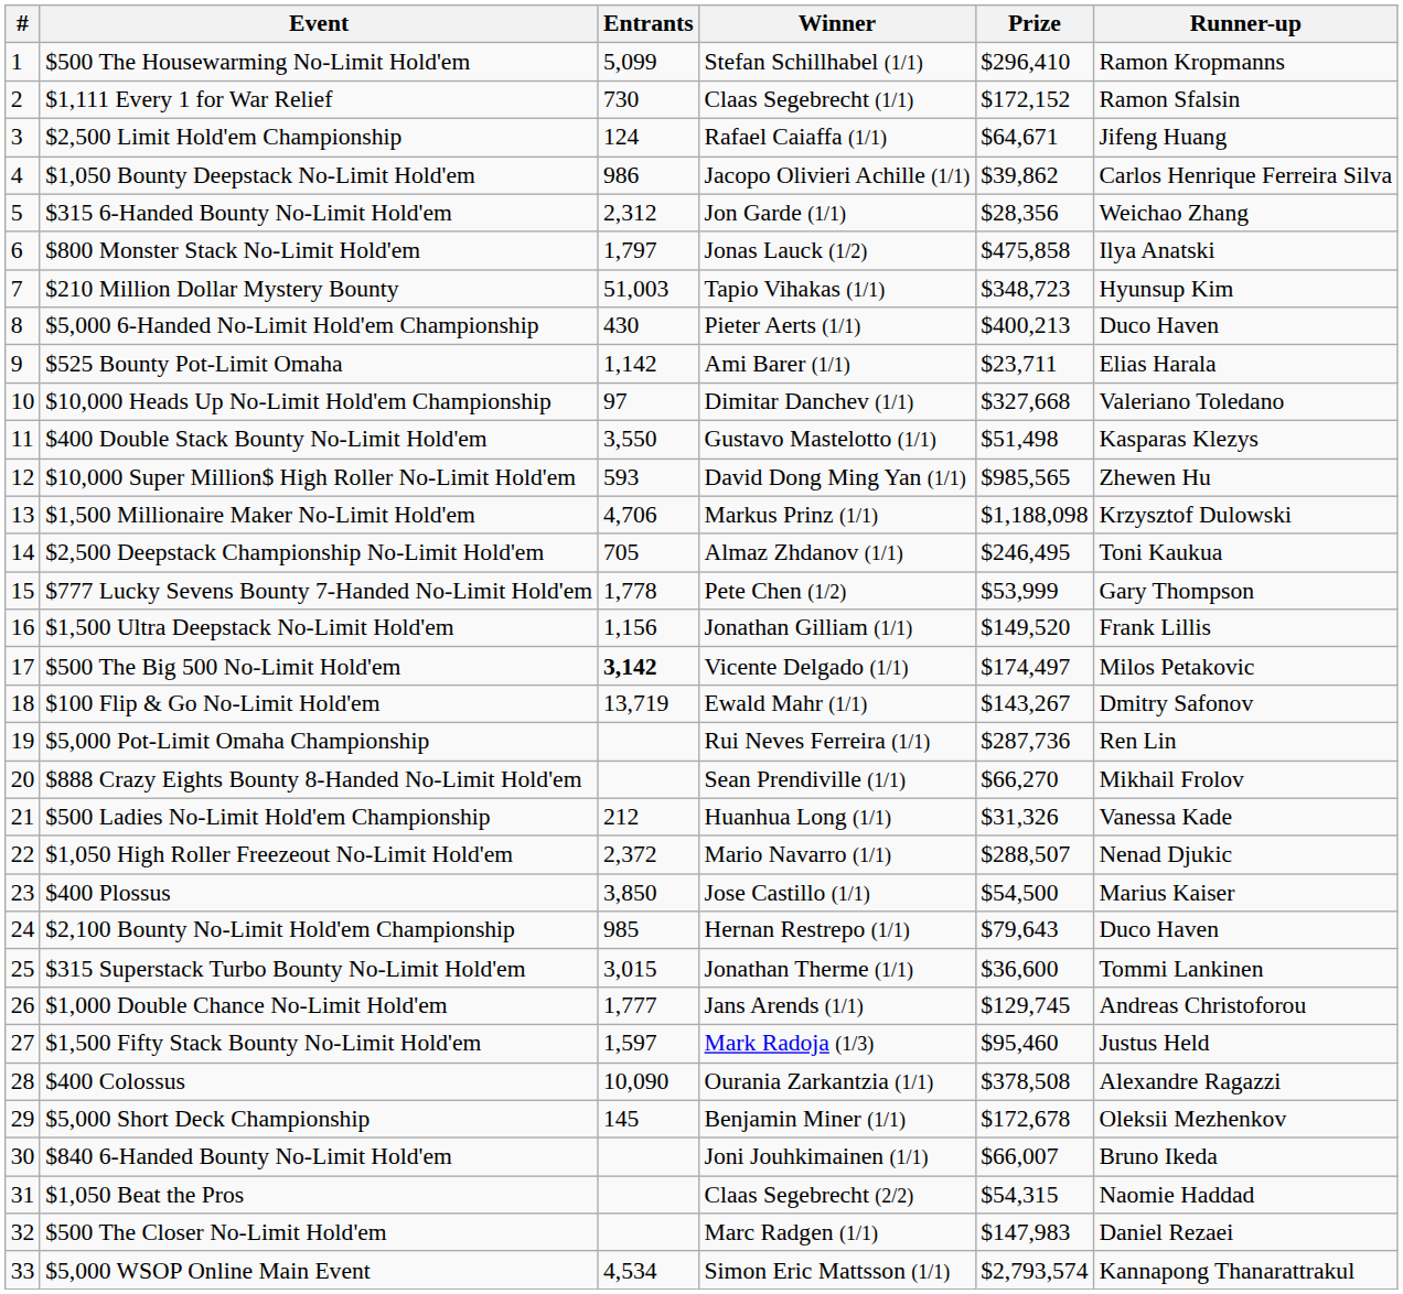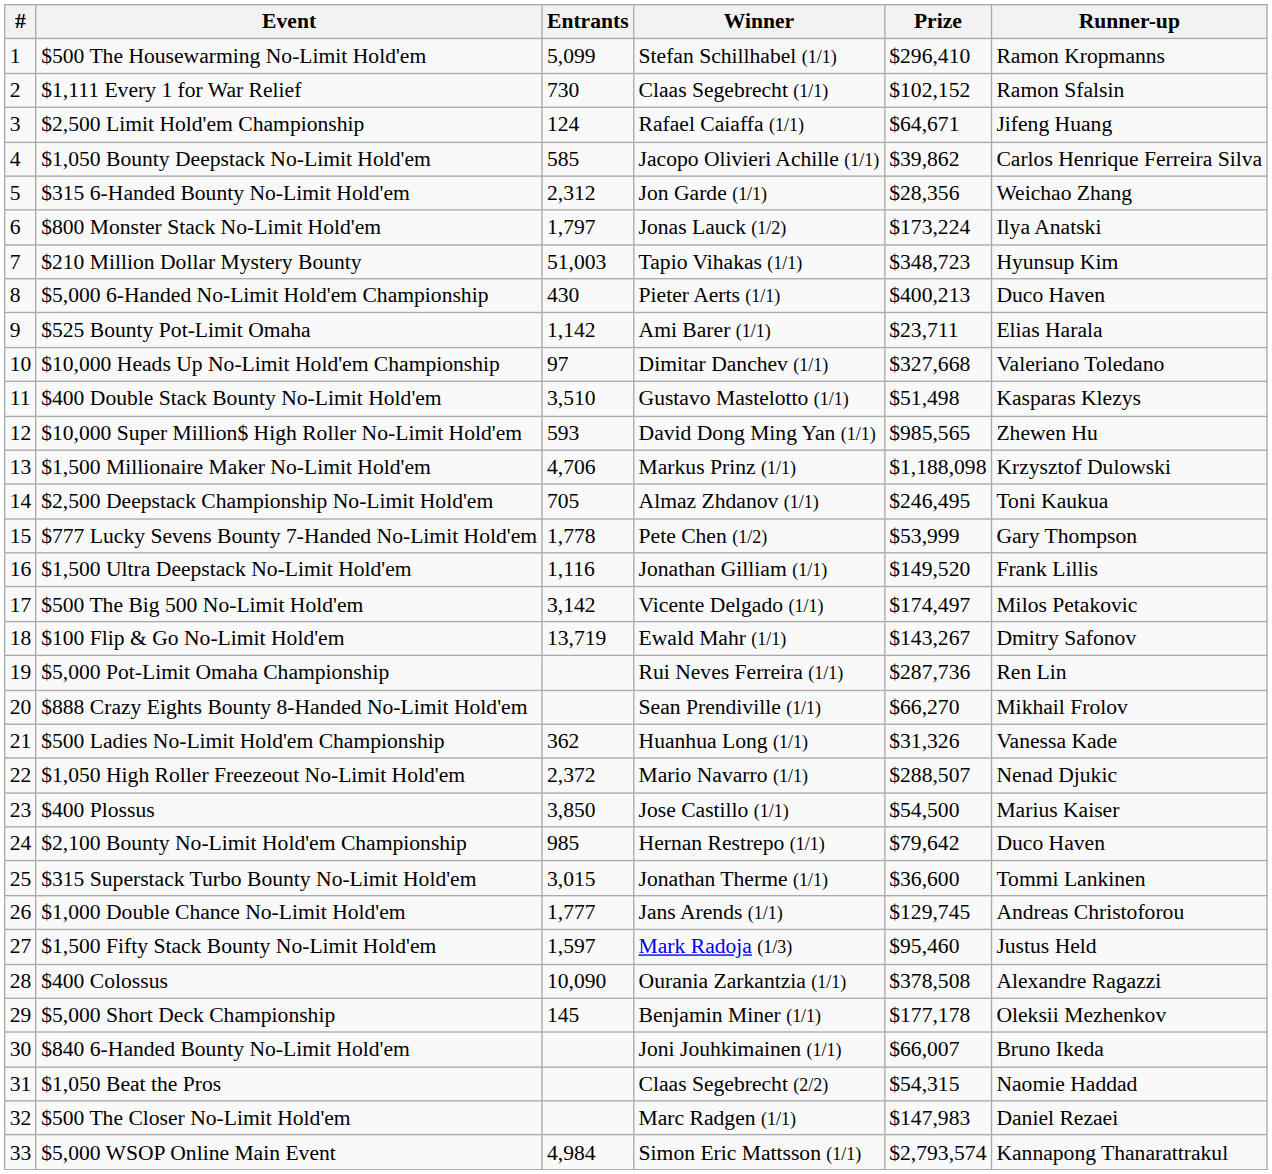$1,111 Every 1 for War Relief | Prize: $172,152 -> $102,152
$1,050 Bounty Deepstack No-Limit Hold'em | Entrants: 986 -> 585
$800 Monster Stack No-Limit Hold'em | Prize: $475,858 -> $173,224
$400 Double Stack Bounty No-Limit Hold'em | Entrants: 3,550 -> 3,510
$1,500 Ultra Deepstack No-Limit Hold'em | Entrants: 1,156 -> 1,116
$500 The Big 500 No-Limit Hold'em | Entrants: bold -> normal
$500 Ladies No-Limit Hold'em Championship | Entrants: 212 -> 362
$2,100 Bounty No-Limit Hold'em Championship | Prize: $79,643 -> $79,642
$5,000 Short Deck Championship | Prize: $172,678 -> $177,178
$5,000 WSOP Online Main Event | Entrants: 4,534 -> 4,984
